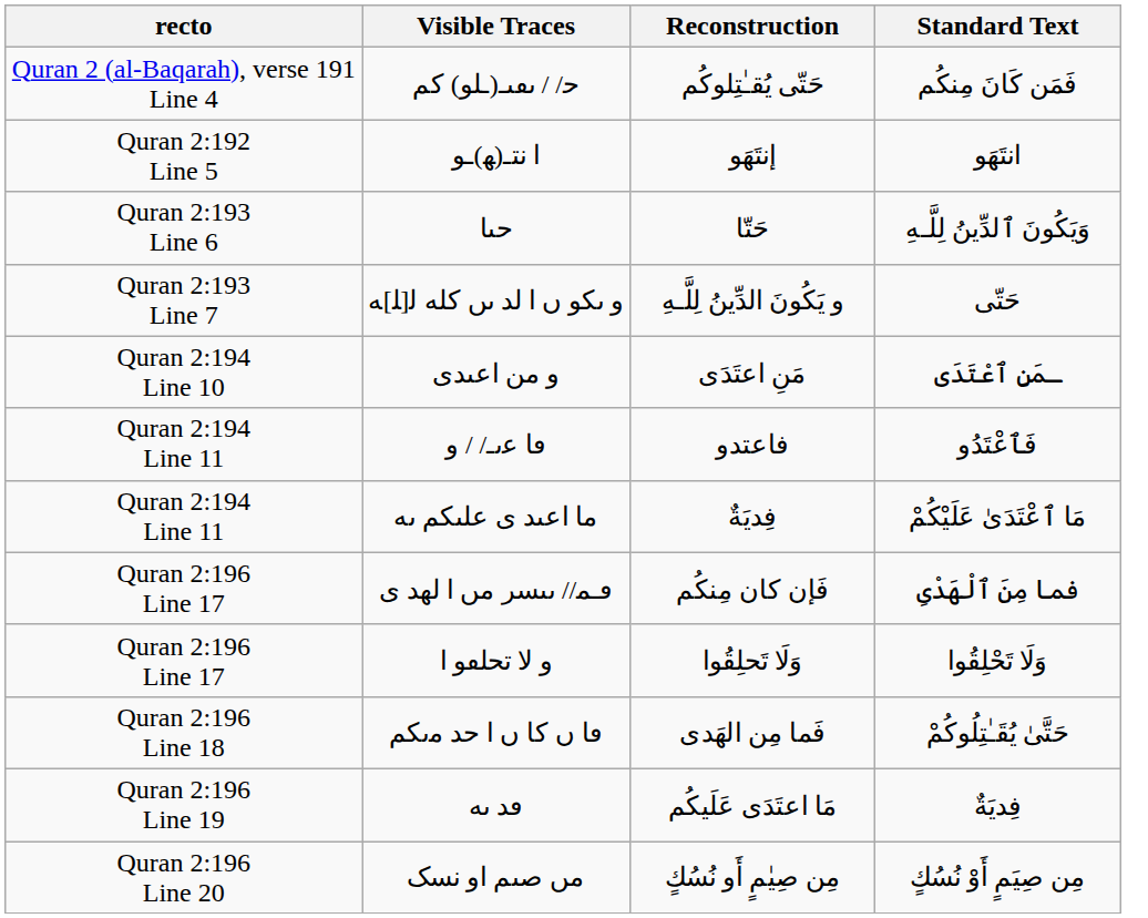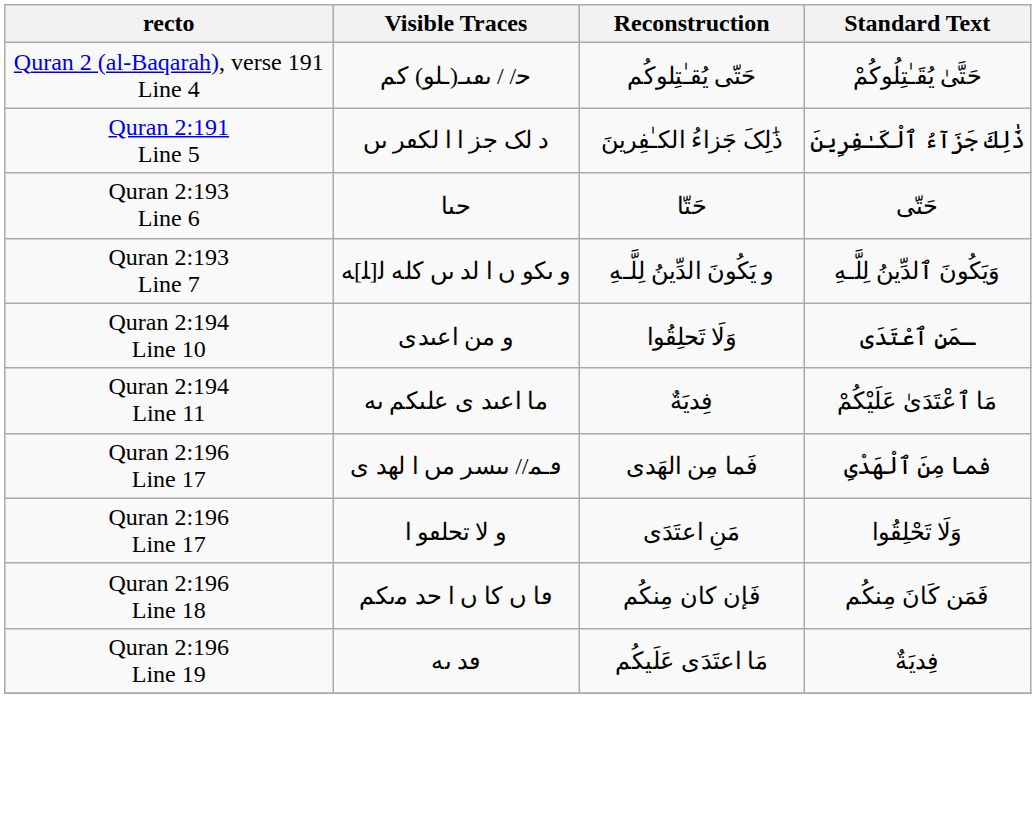ﺣ/ / ٮٯٮـ(ـلو) کم | Standard Text: فَمَن كَانَ مِنكُم -> حَتَّىٰ يُقَـٰتِلُوكُمْ
+ row: Quran 2:191 Line 5 | د لک جز ا ا لکڡر ٮں | ذَٰلِکَ جَزاءُ الکـٰفِرينَ | ذَٰلِكَ جَزَآءُ ٱلْكَـٰفِرِينَ
- row: Quran 2:192 Line 5 | ا نتـ(ﻬ)ـﻮ | إنتَهَو | انتَهَو
حٮا | Standard Text: وَيَكُونَ ٱلدِّينُ لِلَّـهِ -> حَتّی
و ٮکو ں ا لد ٮں کله ﻟ[ﻠ]ﻪ | Standard Text: حَتّی -> وَيَكُونَ ٱلدِّينُ لِلَّـهِ
و من اعٮدی | Reconstruction: مَنِ اعتَدَی -> وَلَا تَحلِقُوا
- row: Quran 2:194 Line 11 | ڡا ﻋٮـ/ / و | فاعتدو | فَٱعْتَدُو
ڡـﻤ// ٮٮسر مں ا لهد ی | Reconstruction: فَإن كان مِنكُم -> فَما مِن الهَدی
و لا تحلٯو ا | Reconstruction: وَلَا تَحلِقُوا -> مَنِ اعتَدَی
ڡا ﮞ كا ﮞ ا حد ﻣٮكم | Reconstruction: فَما مِن الهَدی -> فَإن كان مِنكُم
ڡا ﮞ كا ﮞ ا حد ﻣٮكم | Standard Text: حَتَّىٰ يُقَـٰتِلُوكُمْ -> فَمَن كَانَ مِنكُم
- row: Quran 2:196 Line 20 | مں صٮم او نسک | مِن صِيٰمٍ أَو نُسُكٍ | مِن صِيَمٍ أَوْ نُسُكٍ
